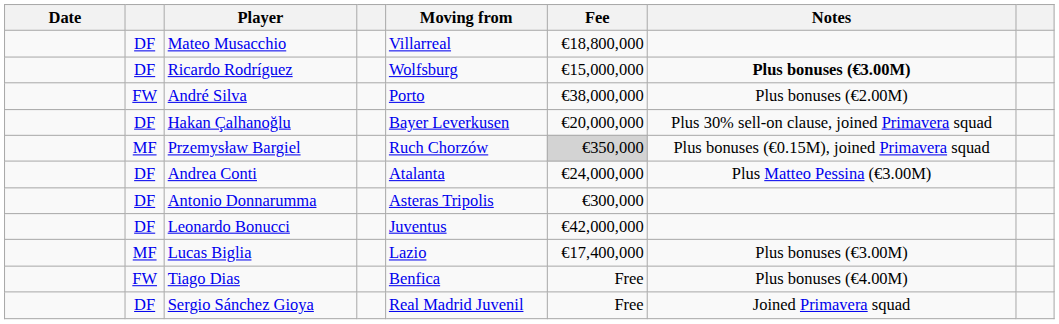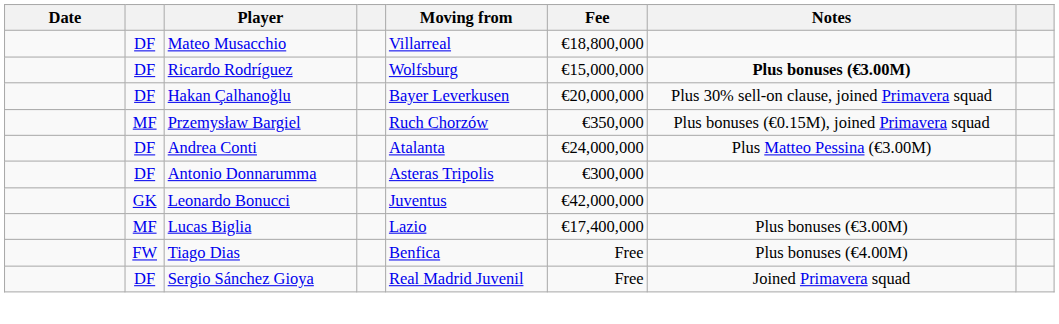- row: FW | André Silva | Porto | €38,000,000 | Plus bonuses (€2.00M)
Przemysław Bargiel | Fee: lightgrey background -> no background
Leonardo Bonucci | column 2: DF -> GK
